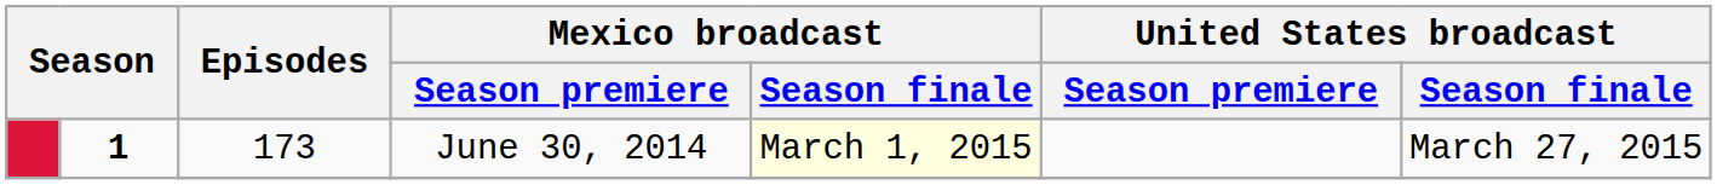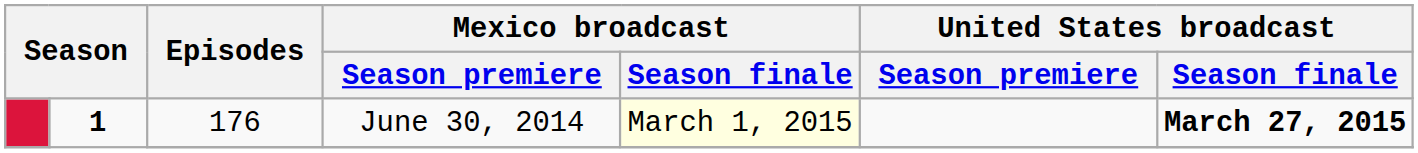June 30, 2014 | Episodes: 173 -> 176
June 30, 2014 | United States broadcast / Season finale: normal -> bold
